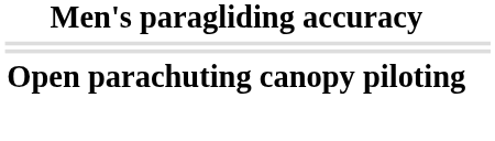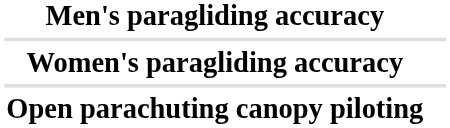+ row: Women's paragliding accuracy
